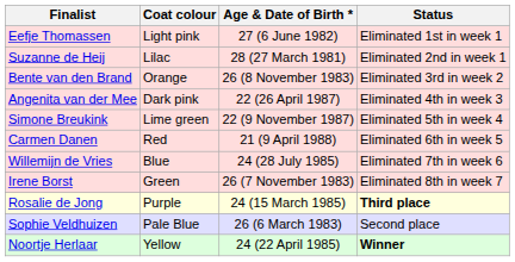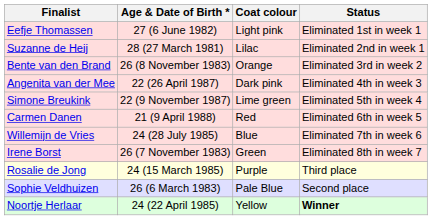columns swapped: Age & Date of Birth * <-> Coat colour
Rosalie de Jong | Status: bold -> normal
